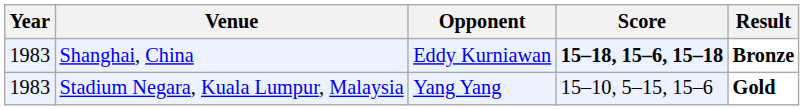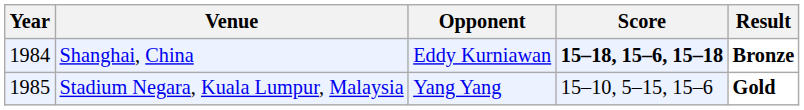Shanghai, China | Year: 1983 -> 1984
Stadium Negara, Kuala Lumpur, Malaysia | Year: 1983 -> 1985
